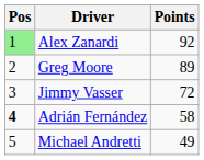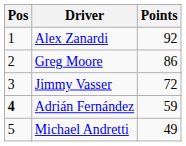Alex Zanardi | Pos: lightgreen background -> no background
Greg Moore | Points: 89 -> 86
Adrián Fernández | Points: 58 -> 59
